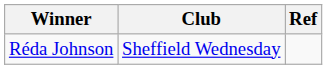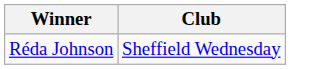- column: Ref
